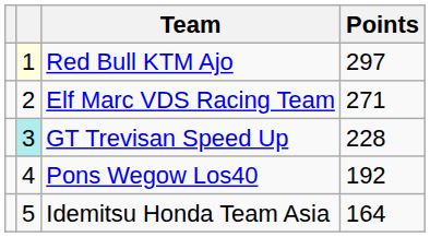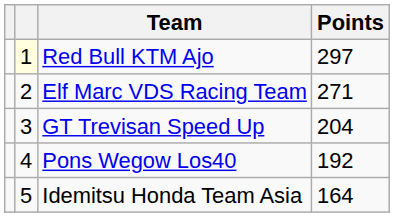GT Trevisan Speed Up | column 2: paleturquoise background -> no background
GT Trevisan Speed Up | Points: 228 -> 204
